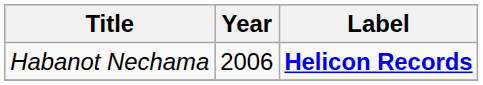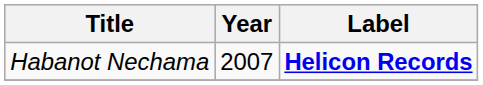Habanot Nechama | Year: 2006 -> 2007
